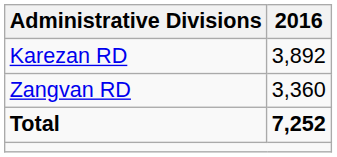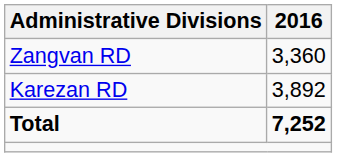rows swapped: Karezan RD <-> Zangvan RD
